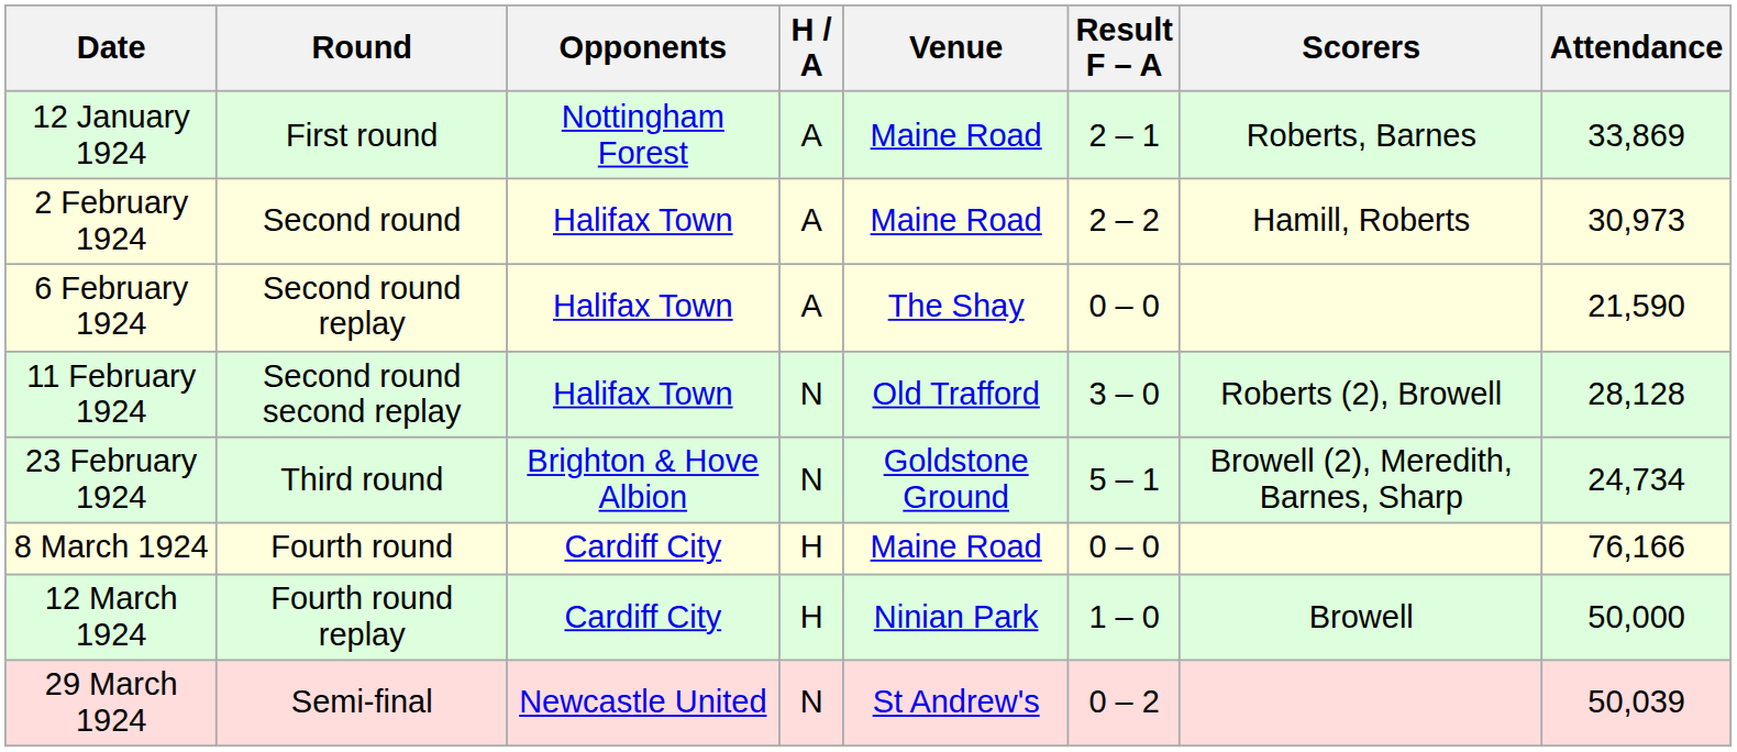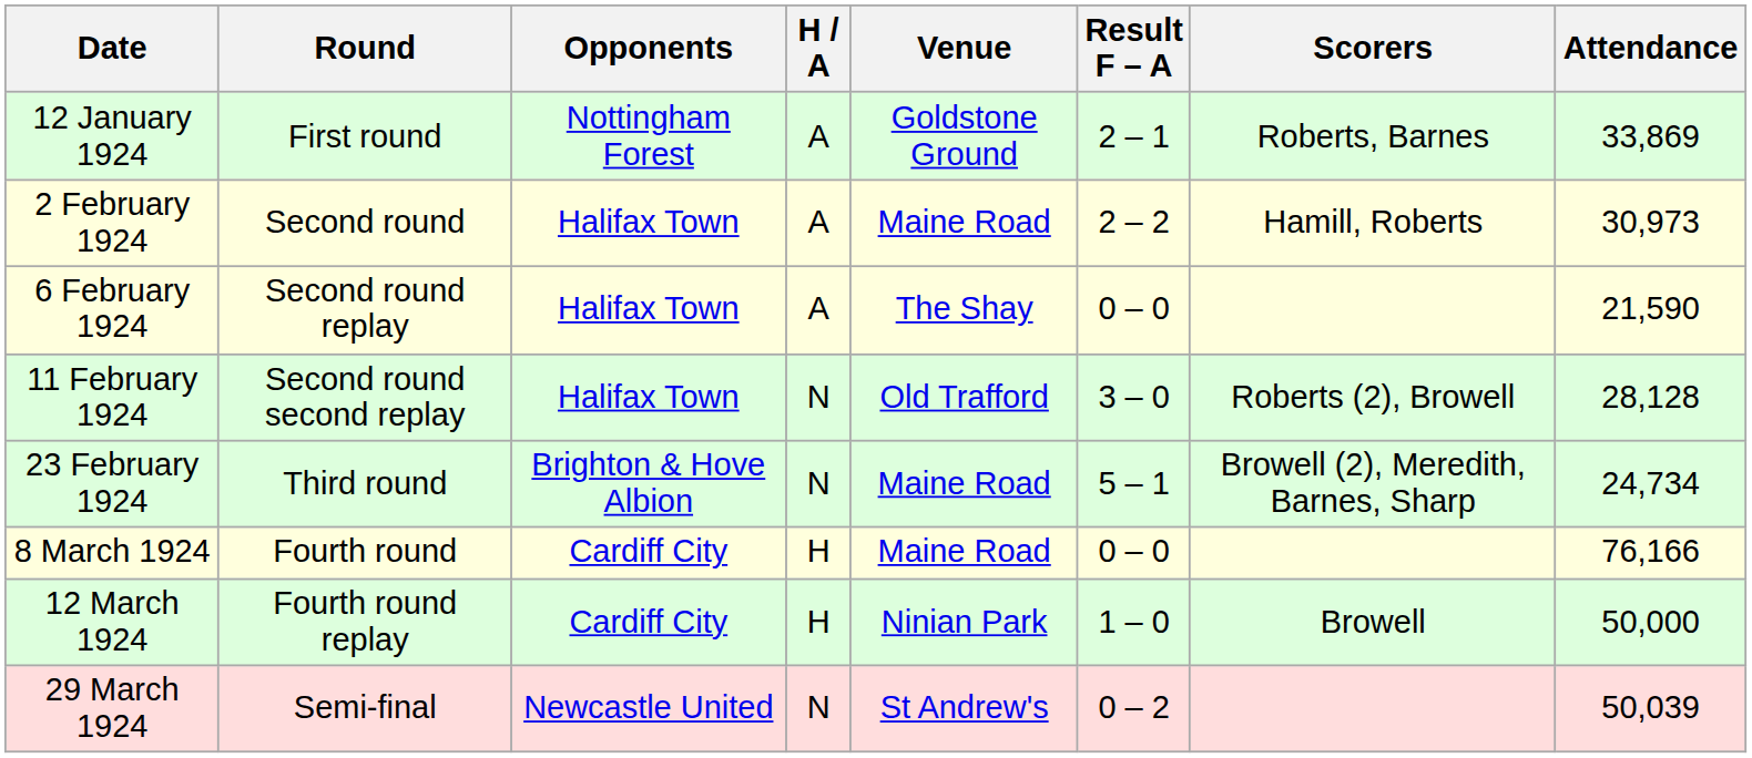12 January 1924 | Venue: Maine Road -> Goldstone Ground
23 February 1924 | Venue: Goldstone Ground -> Maine Road
